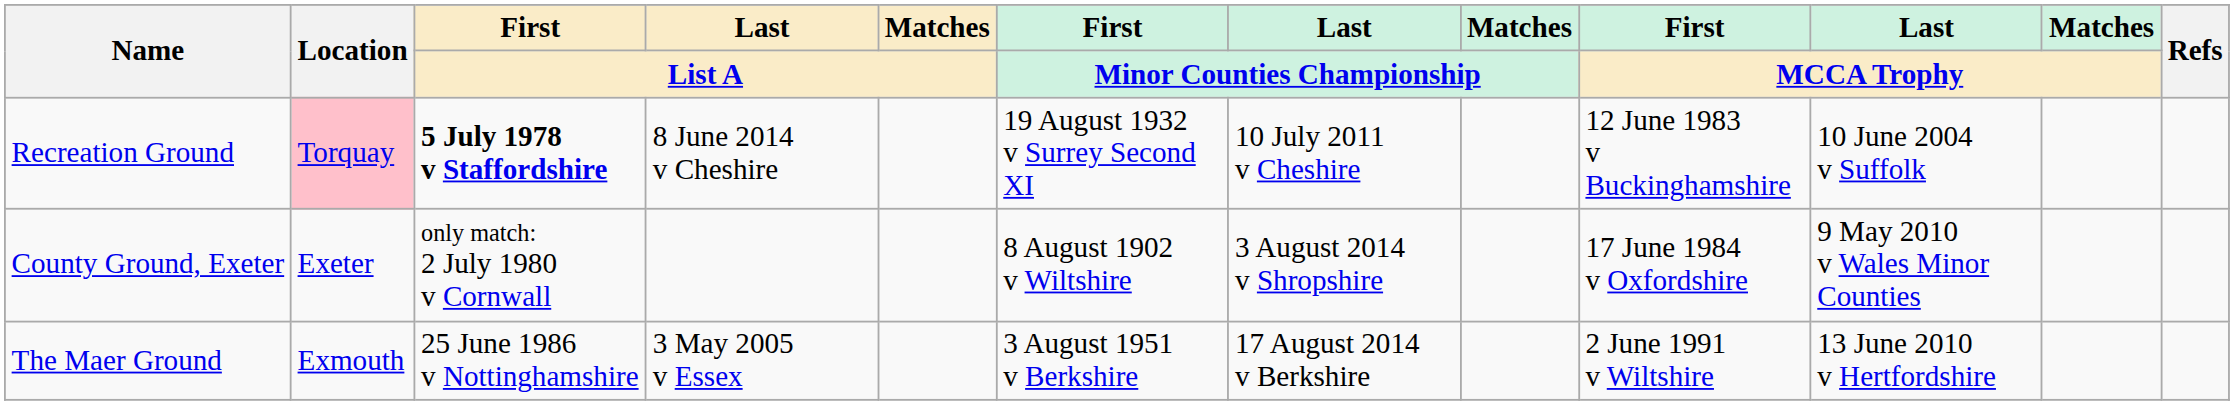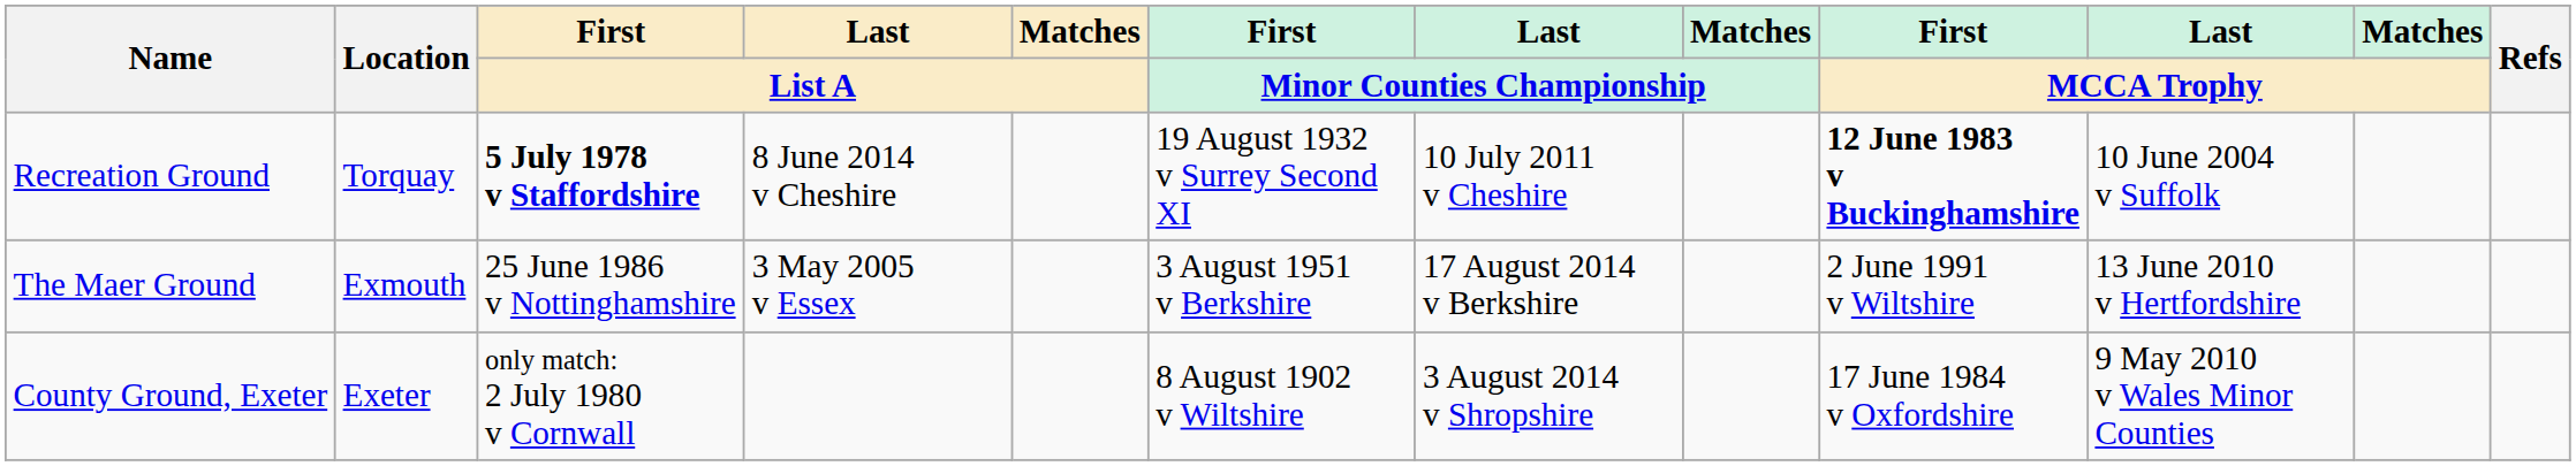Recreation Ground | Location: pink background -> no background
Recreation Ground | First / MCCA Trophy: normal -> bold
rows swapped: County Ground, Exeter <-> The Maer Ground
